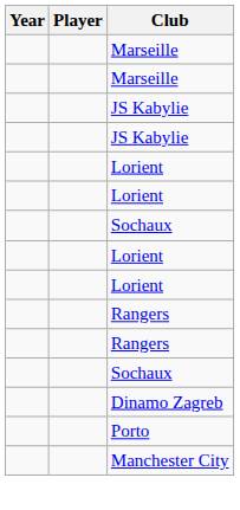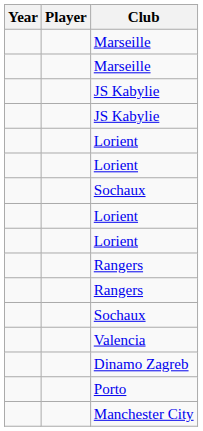+ row: Valencia
